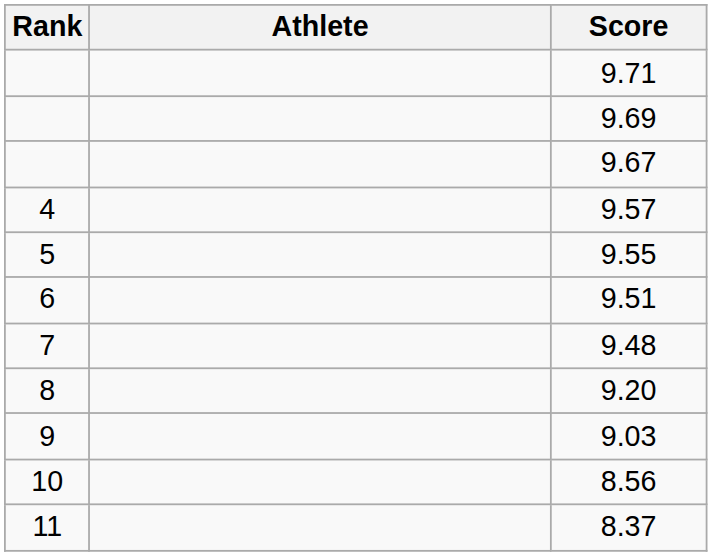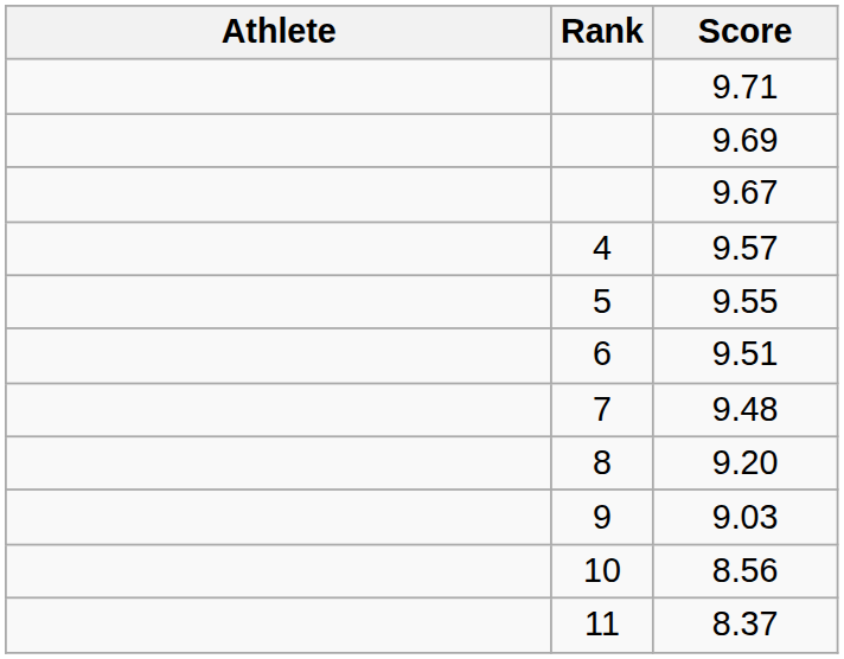columns swapped: Rank <-> Athlete
